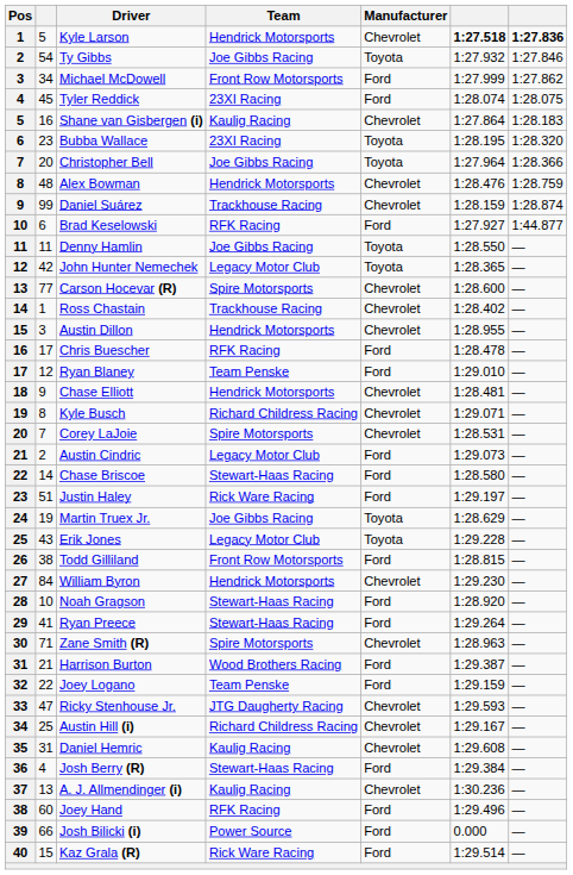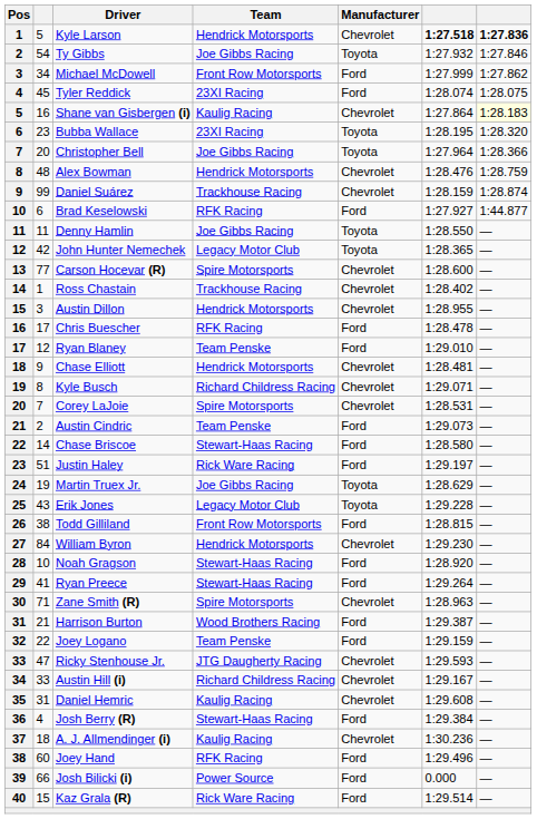Shane van Gisbergen (i) | column 7: no background -> lightyellow background
Austin Cindric | Team: Legacy Motor Club -> Team Penske
Austin Hill (i) | column 2: 25 -> 33
A. J. Allmendinger (i) | column 2: 13 -> 18
